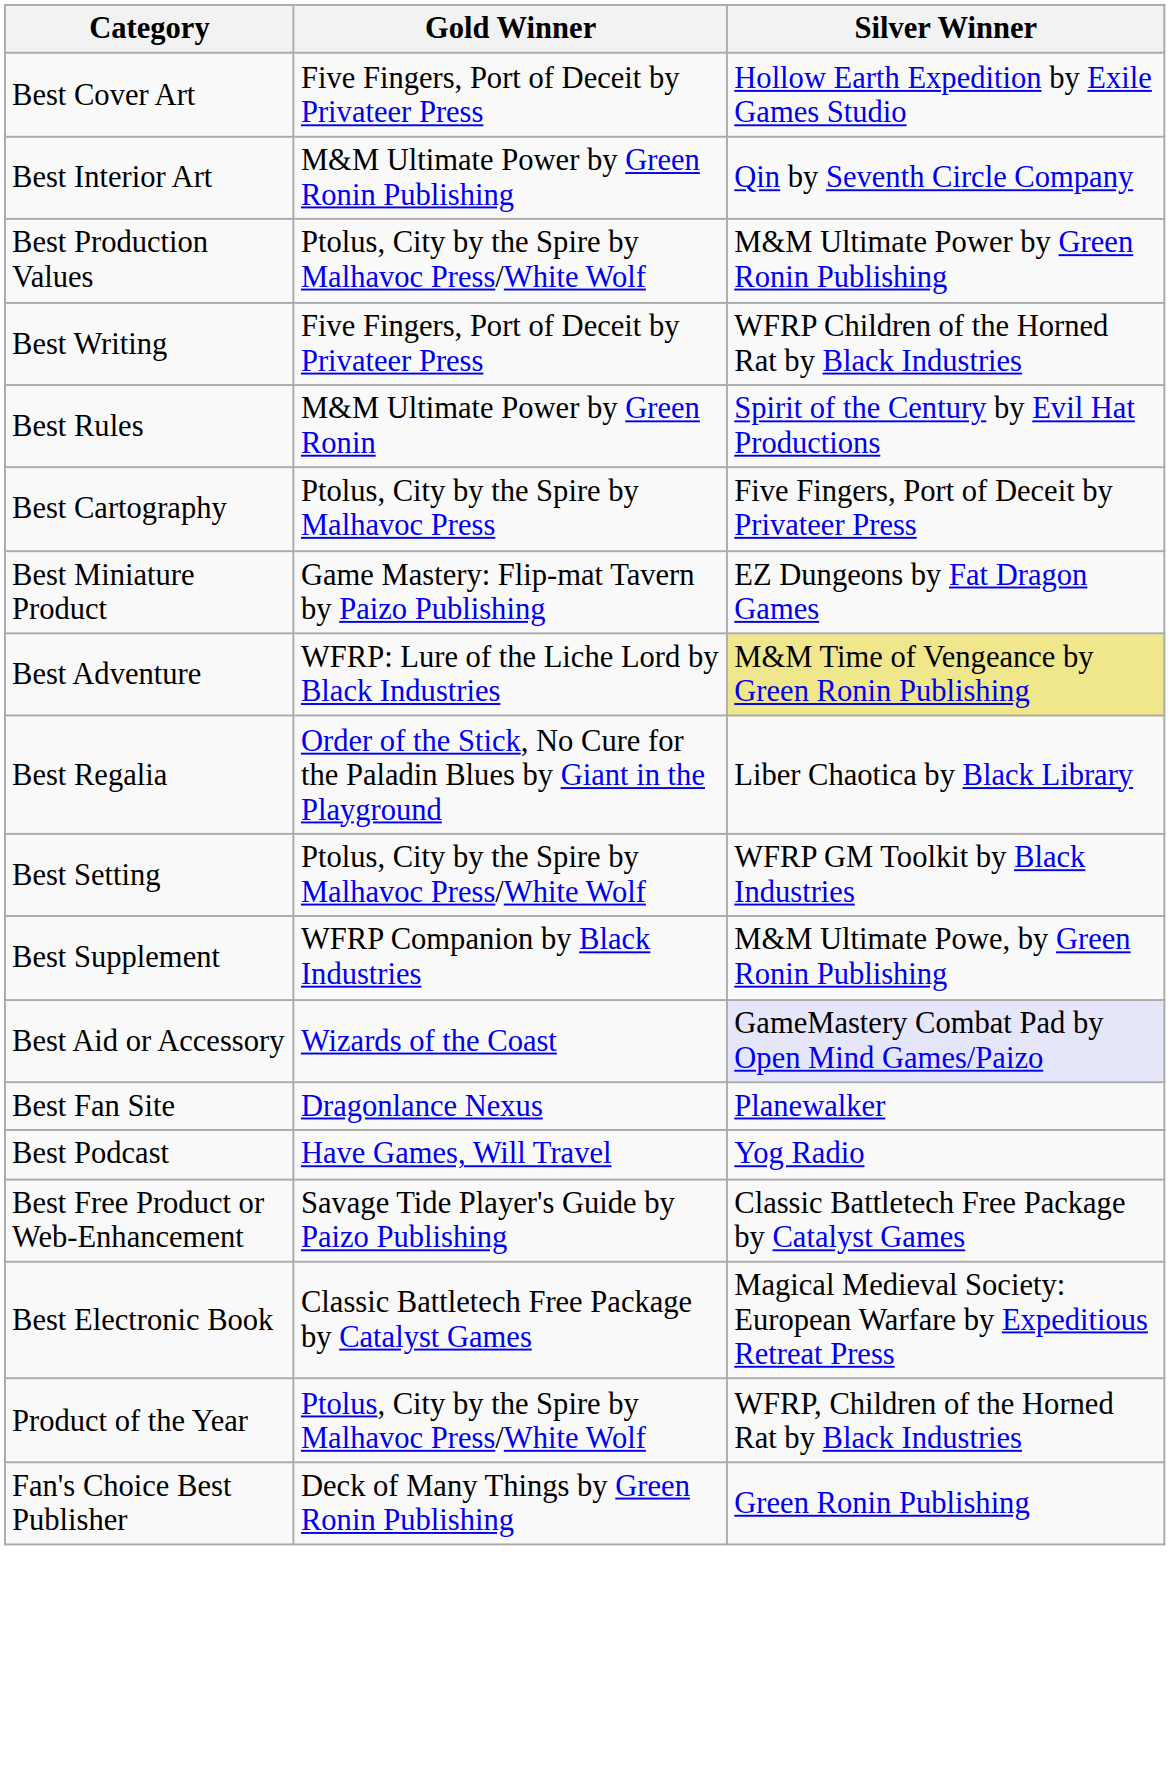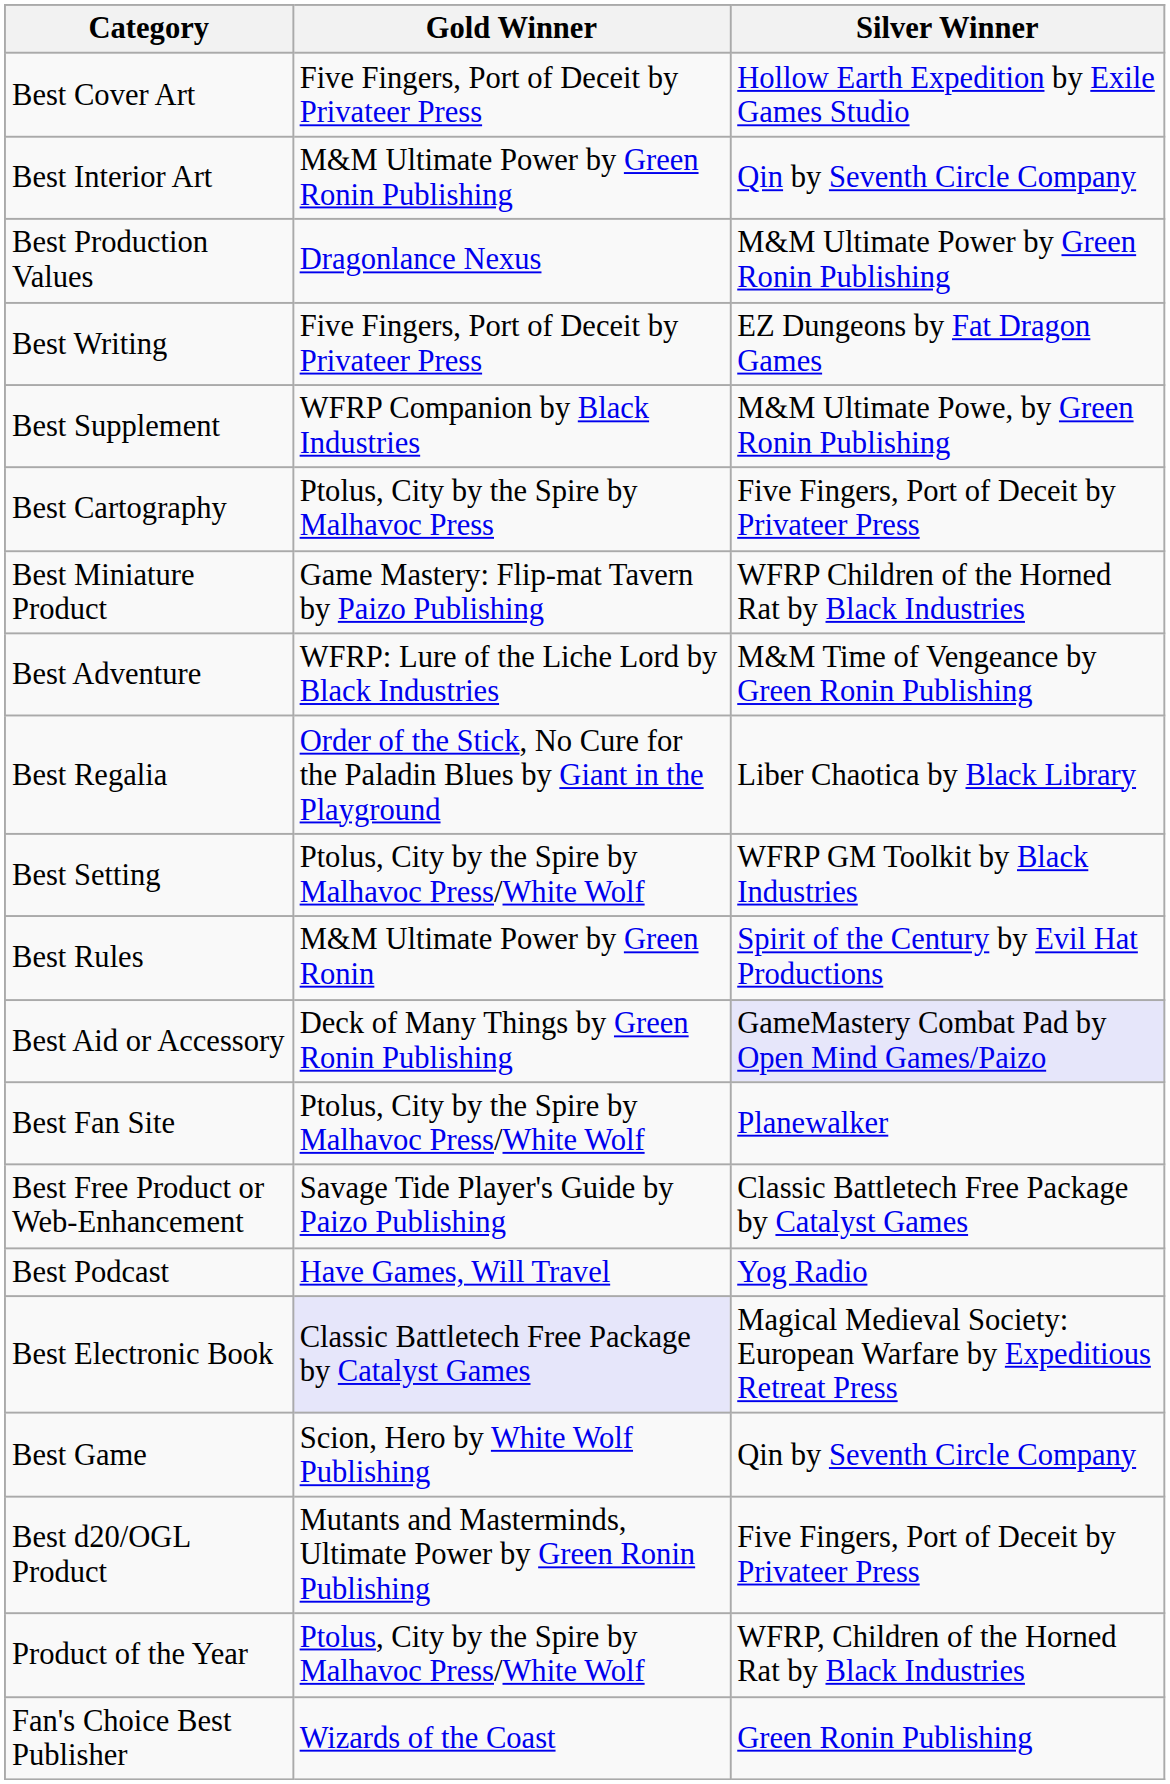Best Production Values | Gold Winner: Ptolus, City by the Spire by Malhavoc Press/White Wolf -> Dragonlance Nexus
Best Writing | Silver Winner: WFRP Children of the Horned Rat by Black Industries -> EZ Dungeons by Fat Dragon Games
rows swapped: Best Rules <-> Best Supplement
Best Miniature Product | Silver Winner: EZ Dungeons by Fat Dragon Games -> WFRP Children of the Horned Rat by Black Industries
Best Adventure | Silver Winner: khaki background -> no background
Best Aid or Accessory | Gold Winner: Wizards of the Coast -> Deck of Many Things by Green Ronin Publishing
Best Fan Site | Gold Winner: Dragonlance Nexus -> Ptolus, City by the Spire by Malhavoc Press/White Wolf
rows swapped: Best Podcast <-> Best Free Product or Web-Enhancement
Best Electronic Book | Gold Winner: no background -> lavender background
+ row: Best Game | Scion, Hero by White Wolf Publishing | Qin by Seventh Circle Company
+ row: Best d20/OGL Product | Mutants and Masterminds, Ultimate Power by Green Ronin Publishing | Five Fingers, Port of Deceit by Privateer Press
Fan's Choice Best Publisher | Gold Winner: Deck of Many Things by Green Ronin Publishing -> Wizards of the Coast
